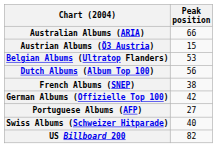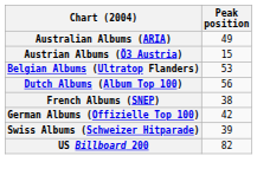Australian Albums (ARIA) | Peak position: 66 -> 49
- row: Portuguese Albums (AFP) | 27
Swiss Albums (Schweizer Hitparade) | Peak position: 40 -> 39
